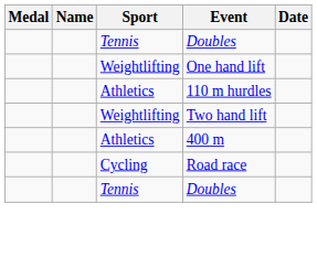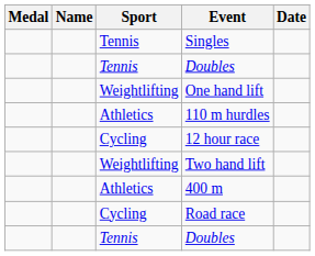+ row: Tennis | Singles
+ row: Cycling | 12 hour race
